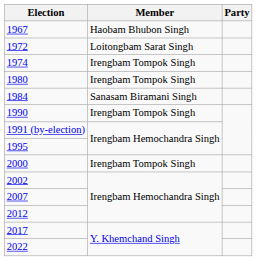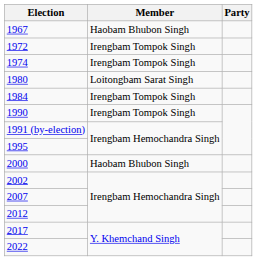1972 | Member: Loitongbam Sarat Singh -> Irengbam Tompok Singh
1980 | Member: Irengbam Tompok Singh -> Loitongbam Sarat Singh
1984 | Member: Sanasam Biramani Singh -> Irengbam Tompok Singh
2000 | Member: Irengbam Tompok Singh -> Haobam Bhubon Singh
